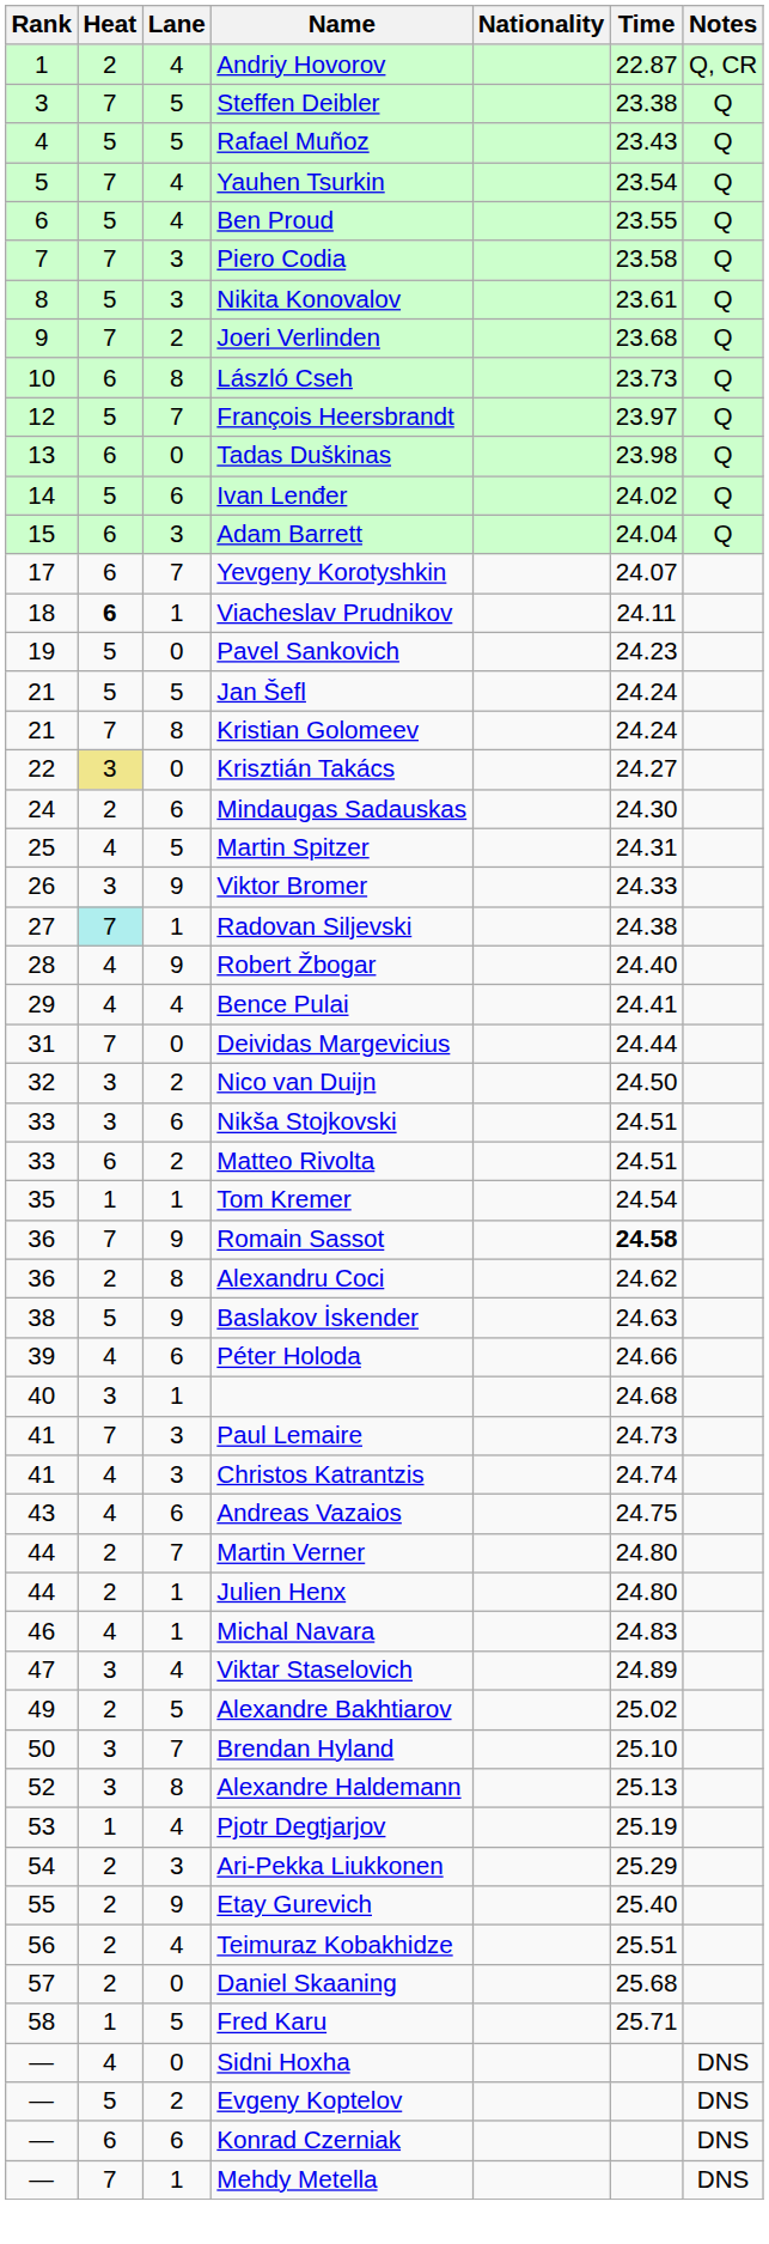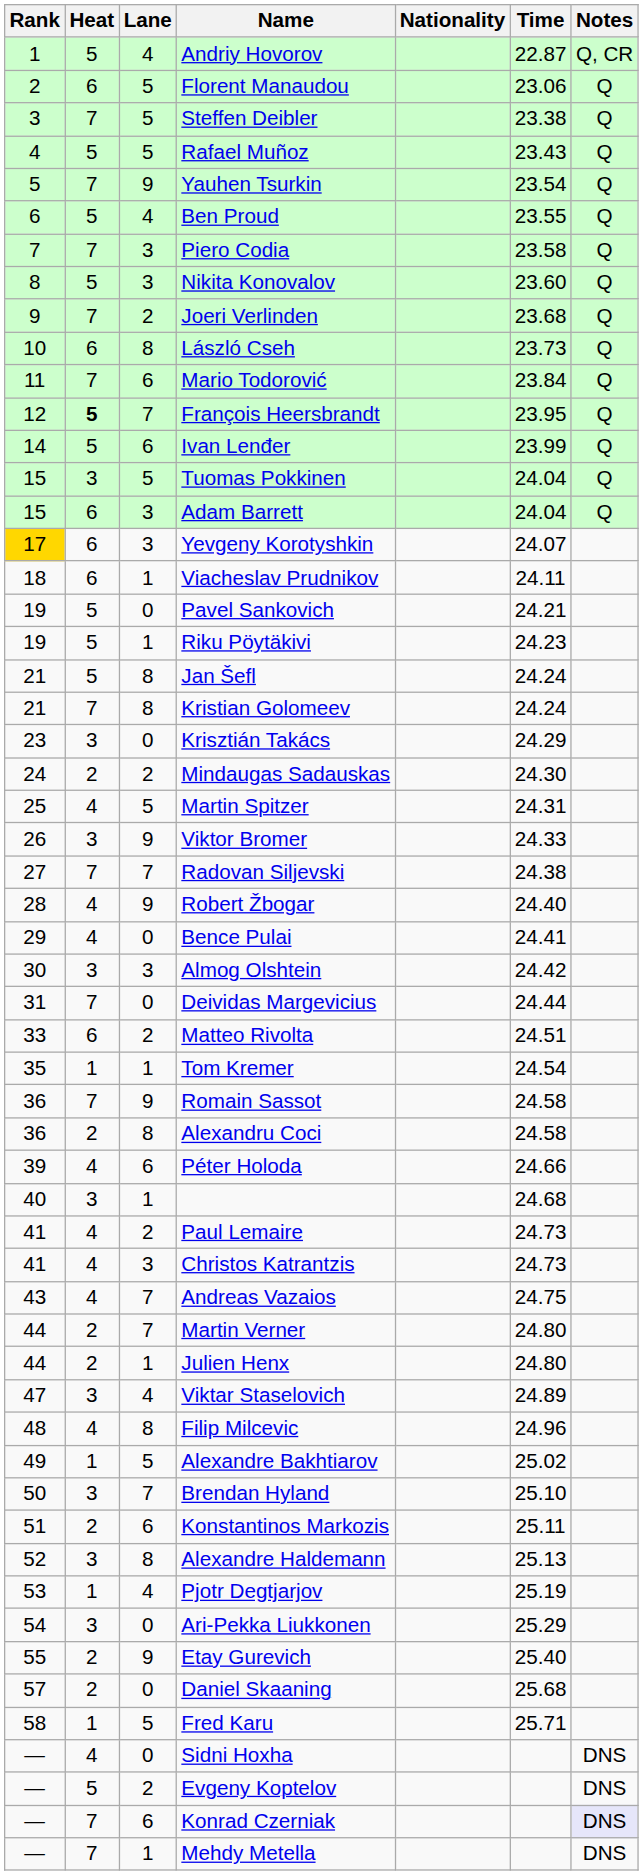Andriy Hovorov | Heat: 2 -> 5
+ row: 2 | 6 | 5 | Florent Manaudou | 23.06 | Q
Yauhen Tsurkin | Lane: 4 -> 9
Nikita Konovalov | Time: 23.61 -> 23.60
+ row: 11 | 7 | 6 | Mario Todorović | 23.84 | Q
François Heersbrandt | Heat: normal -> bold
François Heersbrandt | Time: 23.97 -> 23.95
- row: 13 | 6 | 0 | Tadas Duškinas | 23.98 | Q
Ivan Lenđer | Time: 24.02 -> 23.99
+ row: 15 | 3 | 5 | Tuomas Pokkinen | 24.04 | Q
Yevgeny Korotyshkin | Rank: no background -> gold background
Yevgeny Korotyshkin | Lane: 7 -> 3
Viacheslav Prudnikov | Heat: bold -> normal
Pavel Sankovich | Time: 24.23 -> 24.21
+ row: 19 | 5 | 1 | Riku Pöytäkivi | 24.23
Jan Šefl | Lane: 5 -> 8
Krisztián Takács | Rank: 22 -> 23
Krisztián Takács | Heat: khaki background -> no background
Krisztián Takács | Time: 24.27 -> 24.29
Mindaugas Sadauskas | Lane: 6 -> 2
Radovan Siljevski | Heat: paleturquoise background -> no background
Radovan Siljevski | Lane: 1 -> 7
Bence Pulai | Lane: 4 -> 0
+ row: 30 | 3 | 3 | Almog Olshtein | 24.42
- row: 32 | 3 | 2 | Nico van Duijn | 24.50
- row: 33 | 3 | 6 | Nikša Stojkovski | 24.51
Romain Sassot | Time: bold -> normal
Alexandru Coci | Time: 24.62 -> 24.58
- row: 38 | 5 | 9 | Baslakov İskender | 24.63
Paul Lemaire | Heat: 7 -> 4
Paul Lemaire | Lane: 3 -> 2
Christos Katrantzis | Time: 24.74 -> 24.73
Andreas Vazaios | Lane: 6 -> 7
- row: 46 | 4 | 1 | Michal Navara | 24.83
+ row: 48 | 4 | 8 | Filip Milcevic | 24.96
Alexandre Bakhtiarov | Heat: 2 -> 1
+ row: 51 | 2 | 6 | Konstantinos Markozis | 25.11
Ari-Pekka Liukkonen | Heat: 2 -> 3
Ari-Pekka Liukkonen | Lane: 3 -> 0
- row: 56 | 2 | 4 | Teimuraz Kobakhidze | 25.51
Konrad Czerniak | Heat: 6 -> 7
Konrad Czerniak | Notes: no background -> lavender background
